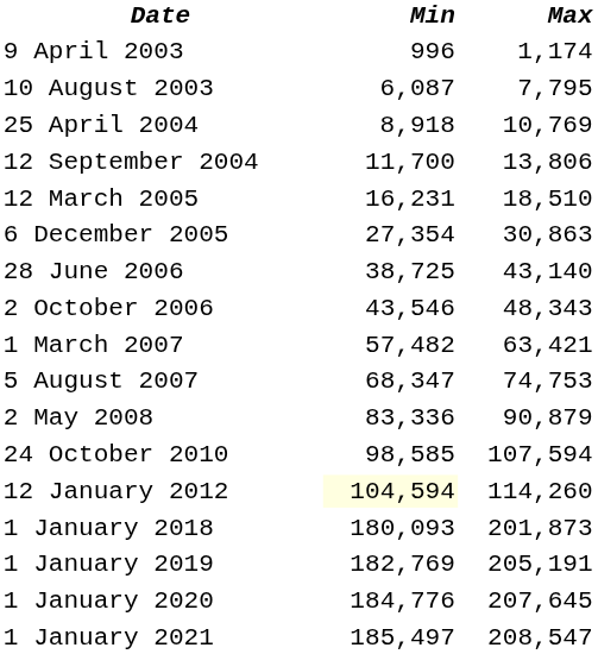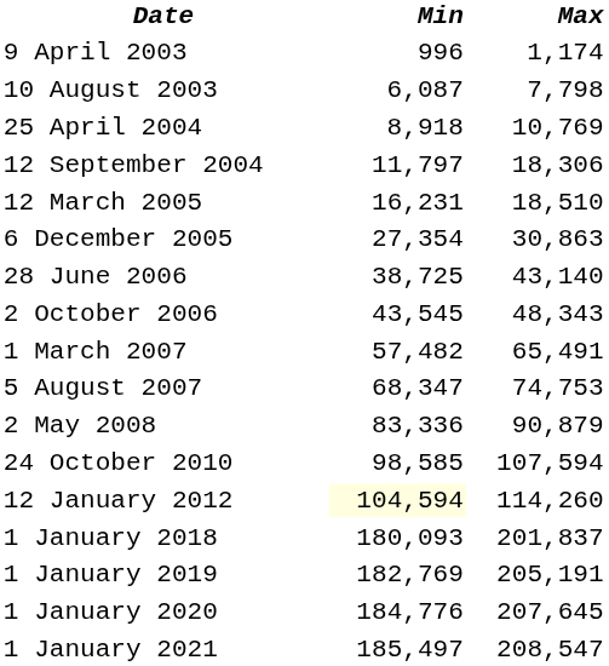10 August 2003 | Max: 7,795 -> 7,798
12 September 2004 | Min: 11,700 -> 11,797
12 September 2004 | Max: 13,806 -> 18,306
2 October 2006 | Min: 43,546 -> 43,545
1 March 2007 | Max: 63,421 -> 65,491
1 January 2018 | Max: 201,873 -> 201,837
